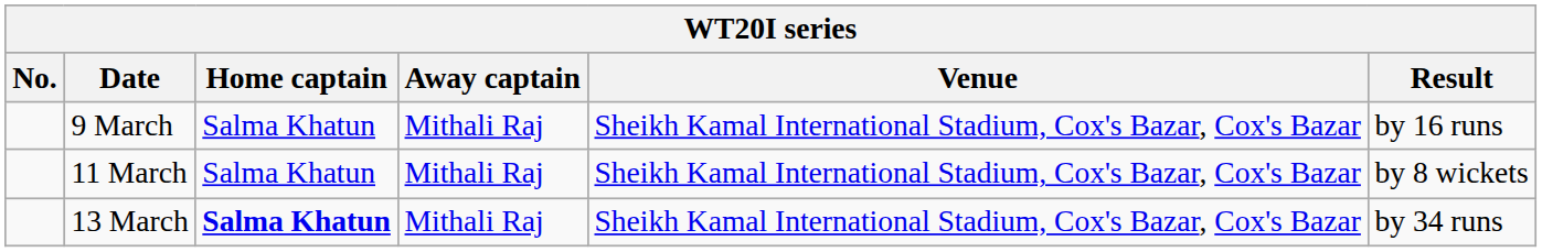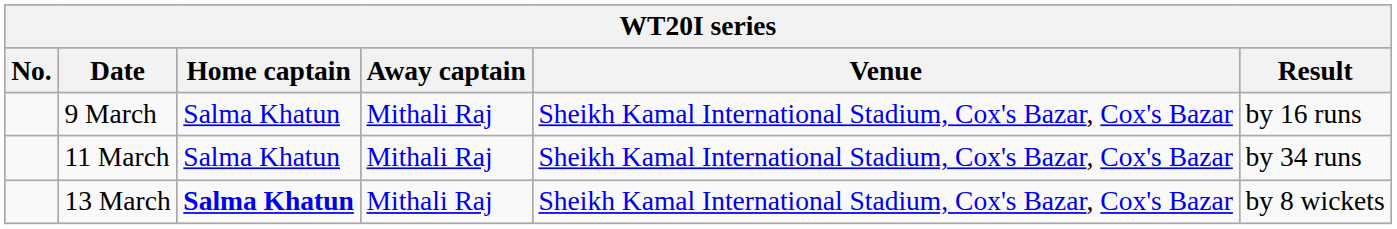11 March | Result: by 8 wickets -> by 34 runs
13 March | Result: by 34 runs -> by 8 wickets
